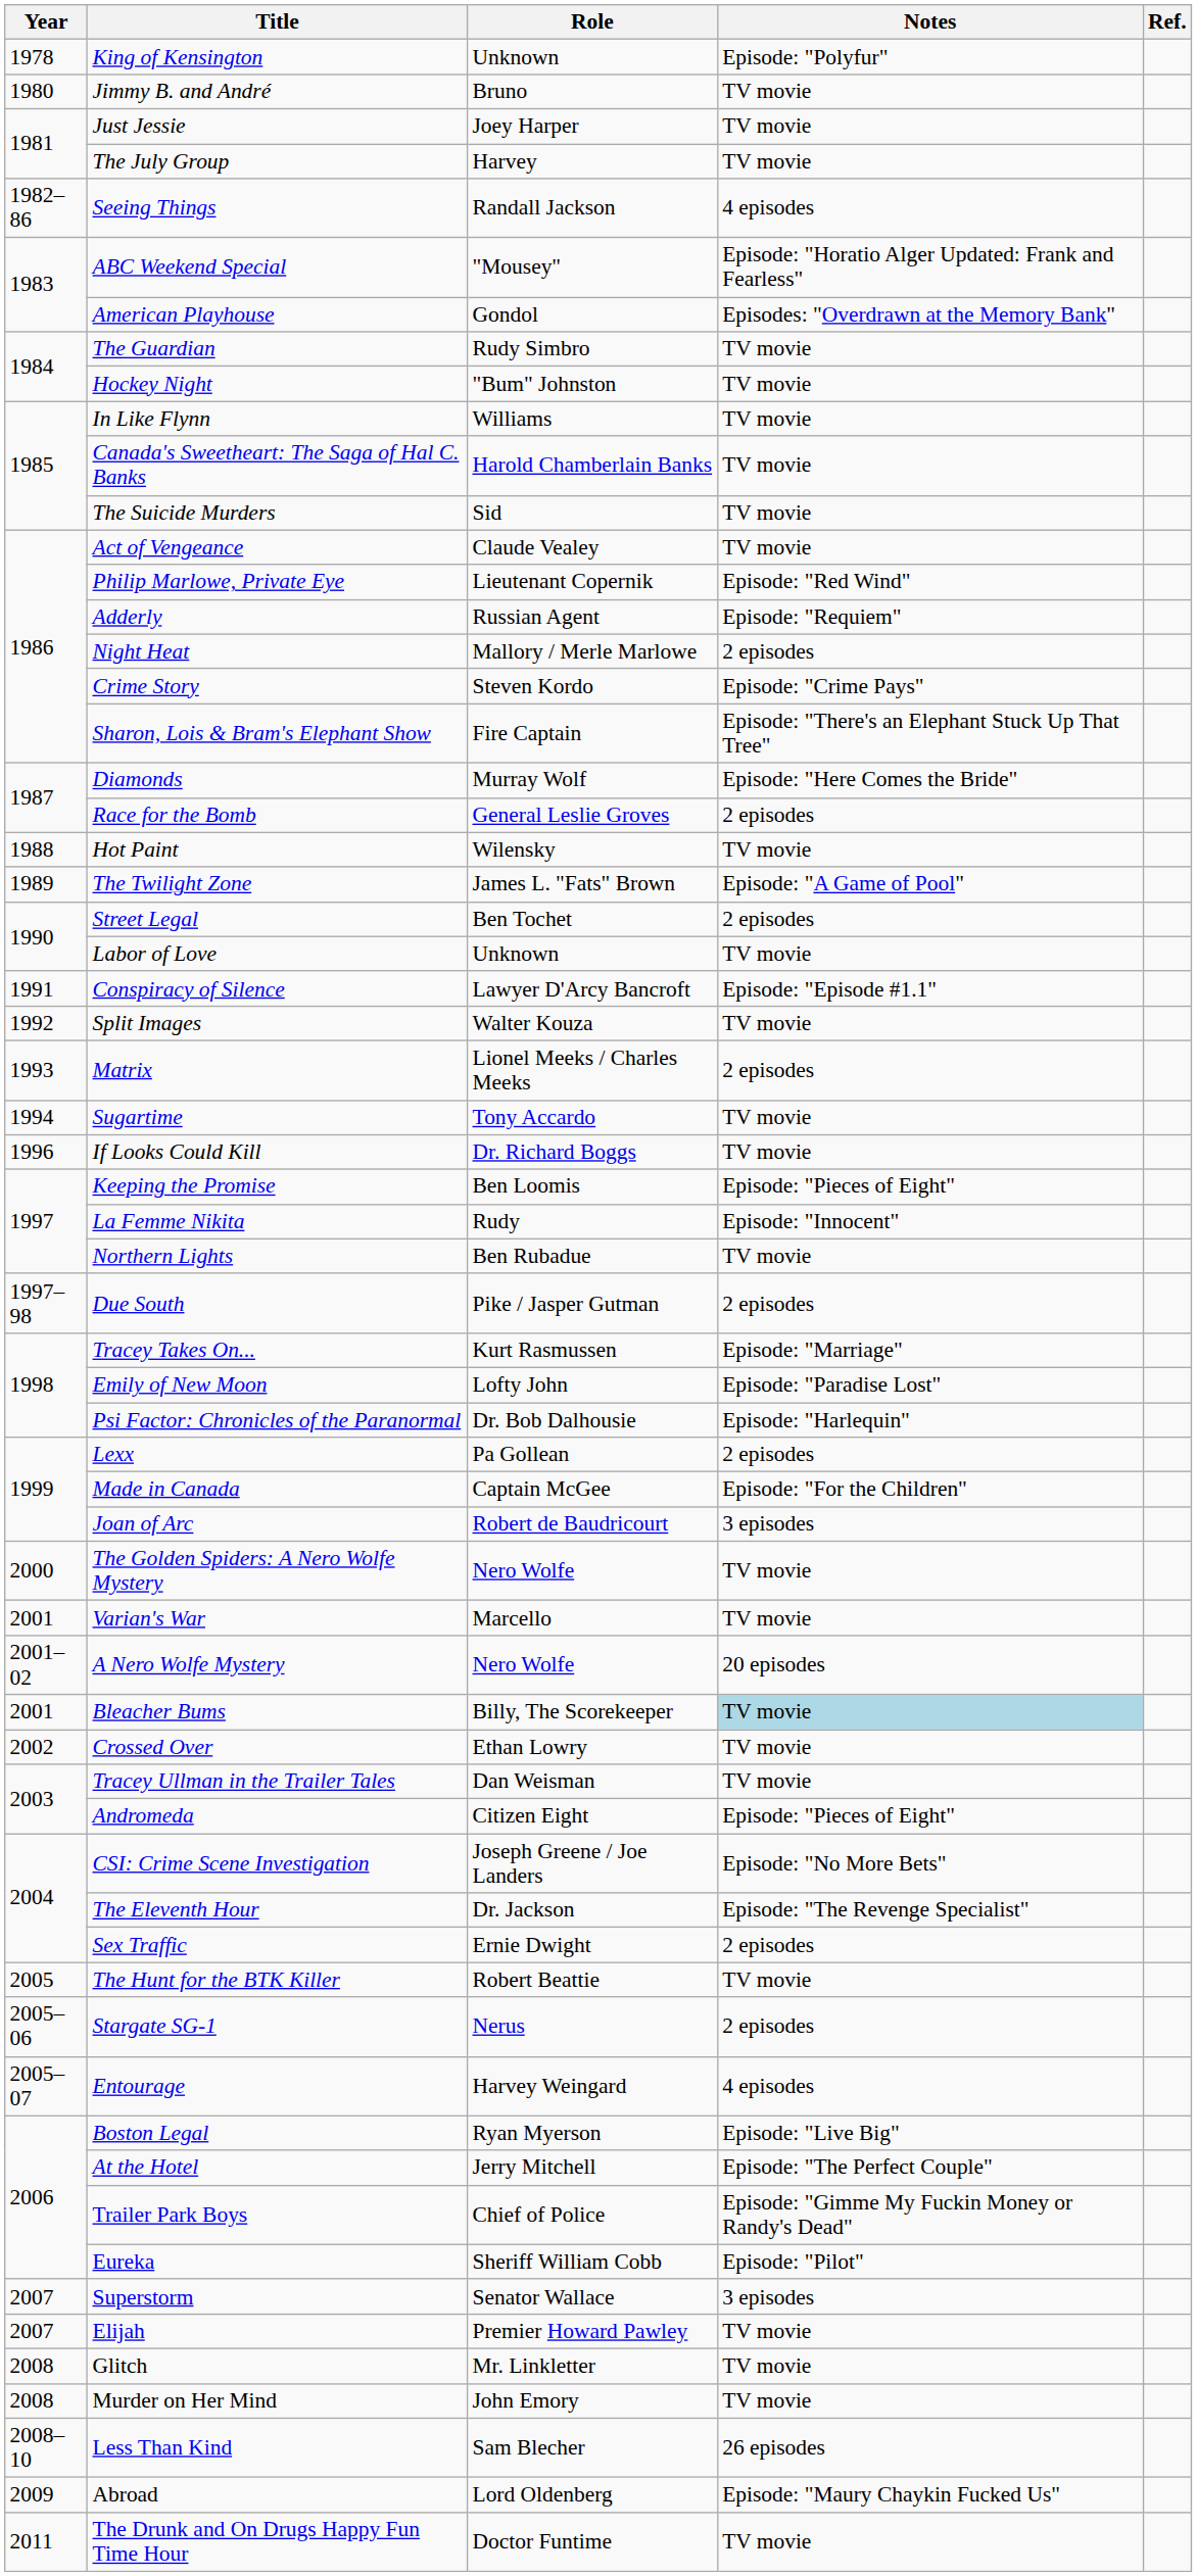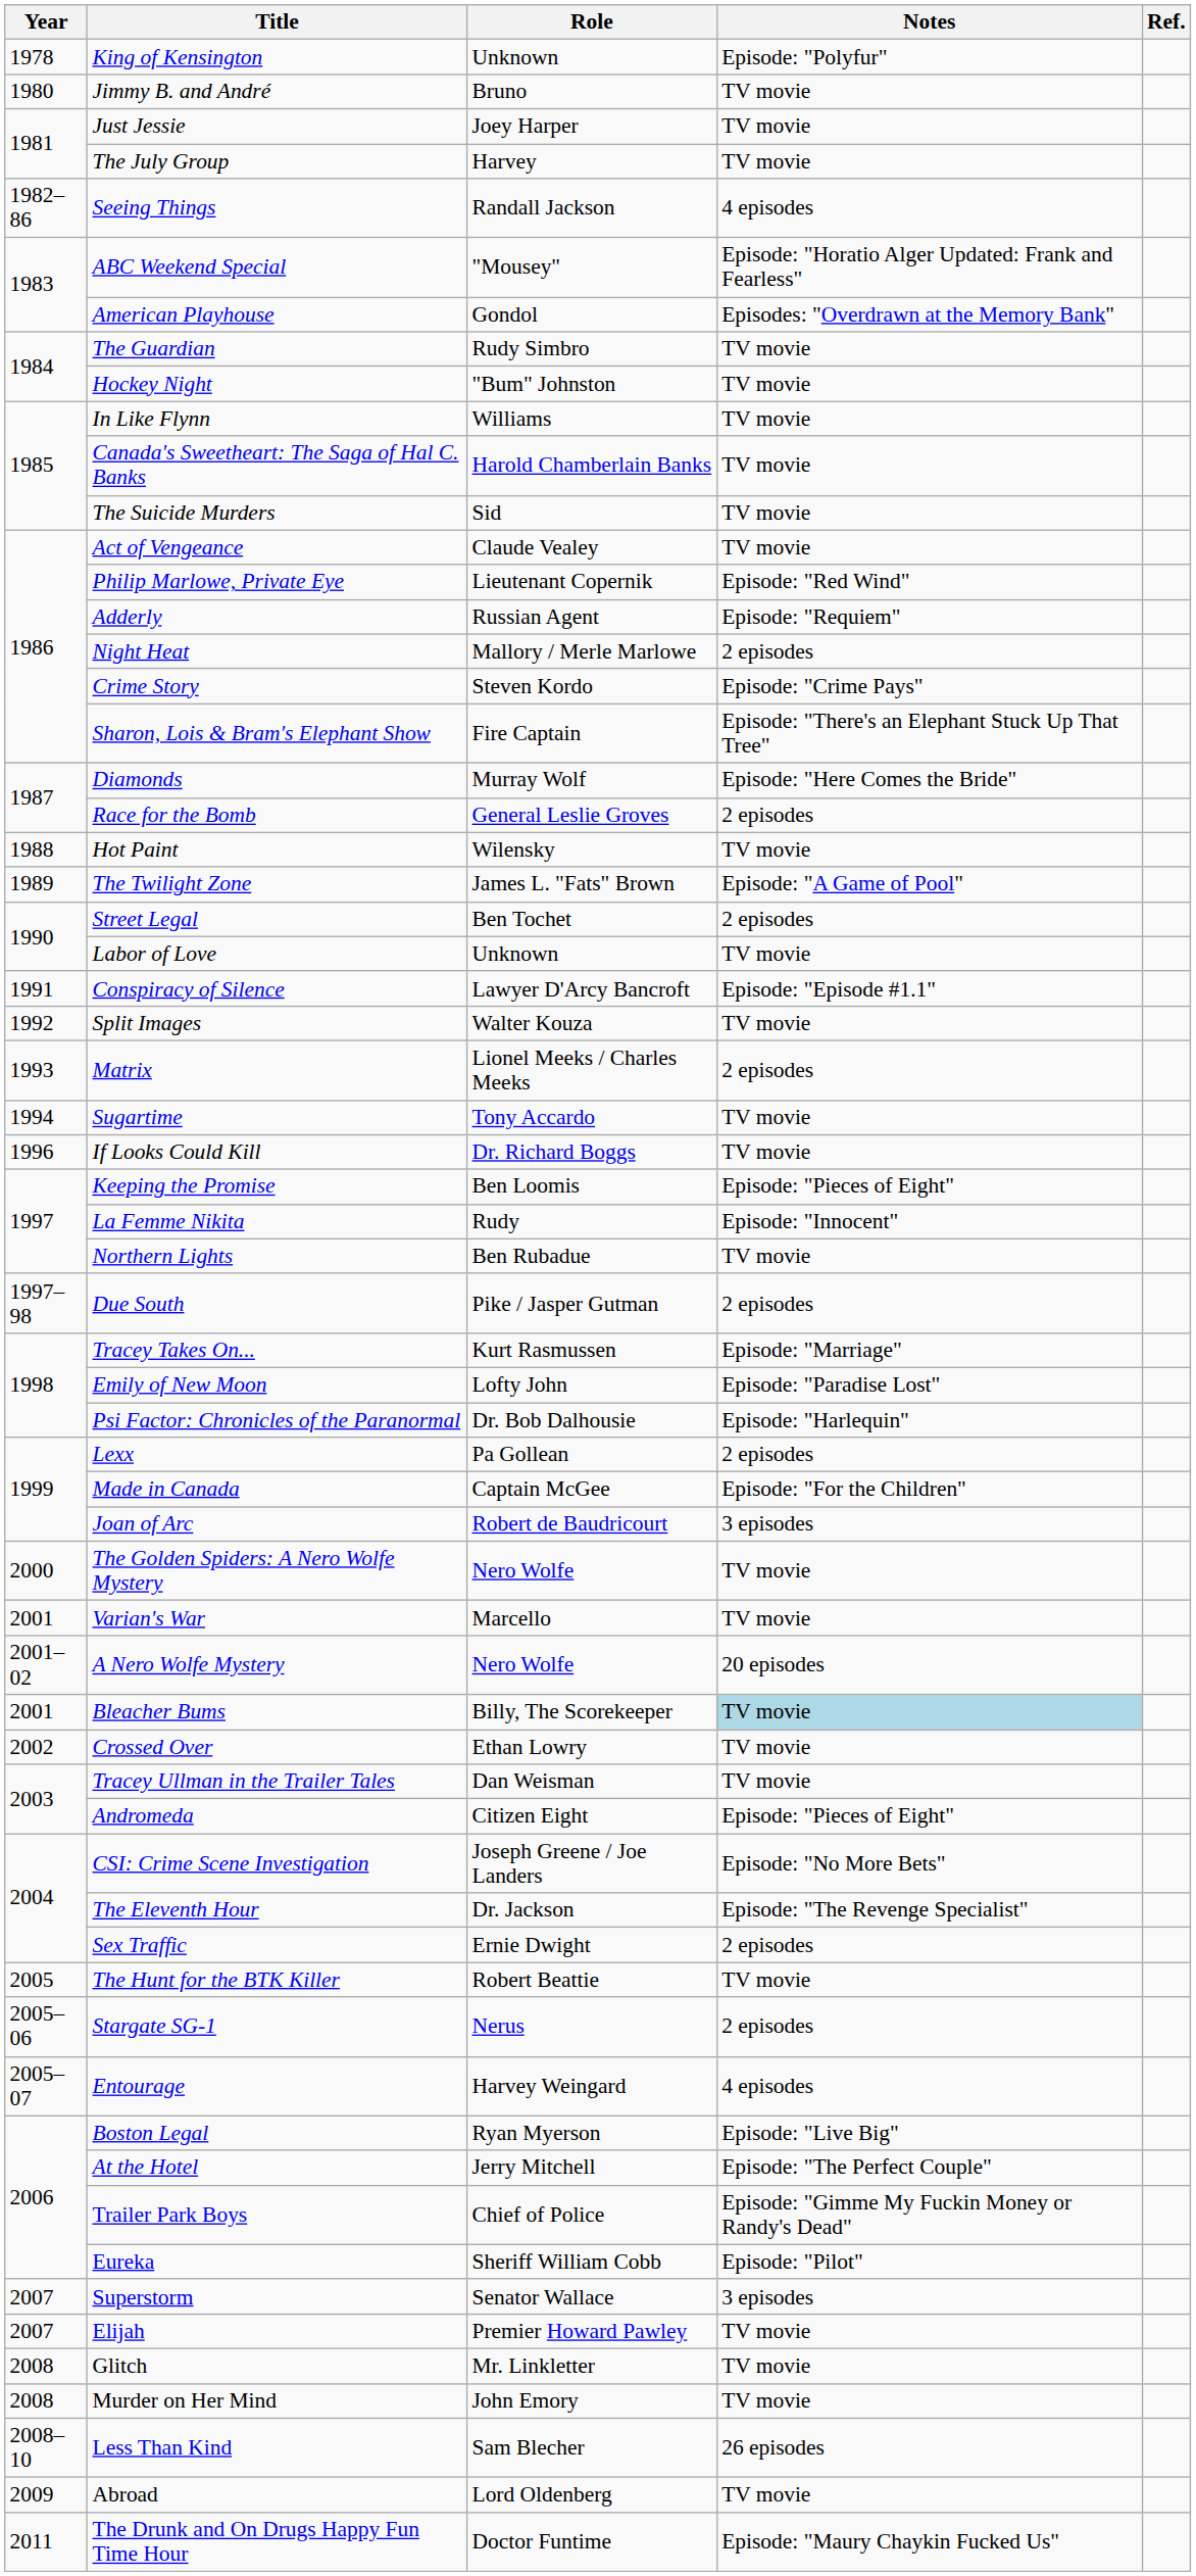Abroad | Notes: Episode: "Maury Chaykin Fucked Us" -> TV movie
The Drunk and On Drugs Happy Fun Time Hour | Notes: TV movie -> Episode: "Maury Chaykin Fucked Us"
